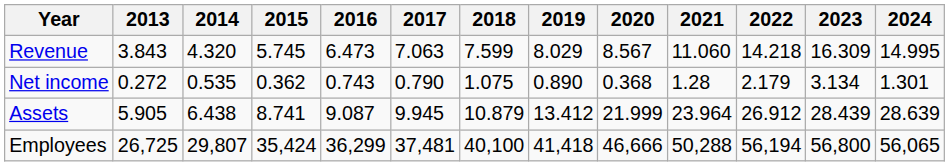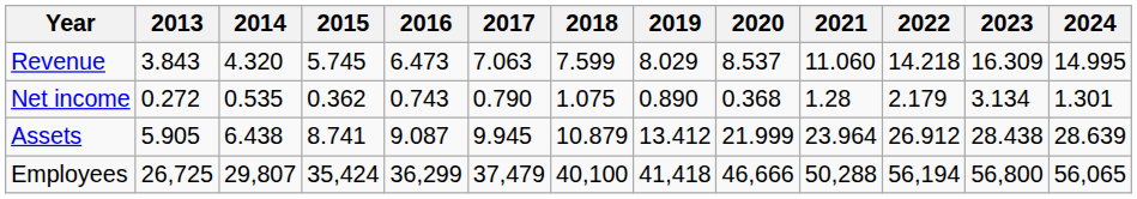Revenue | 2020: 8.567 -> 8.537
Assets | 2023: 28.439 -> 28.438
Employees | 2017: 37,481 -> 37,479
